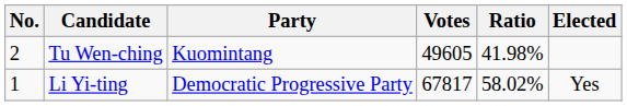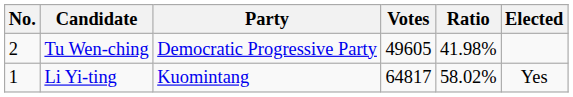Tu Wen-ching | Party: Kuomintang -> Democratic Progressive Party
Li Yi-ting | Party: Democratic Progressive Party -> Kuomintang
Li Yi-ting | Votes: 67817 -> 64817
